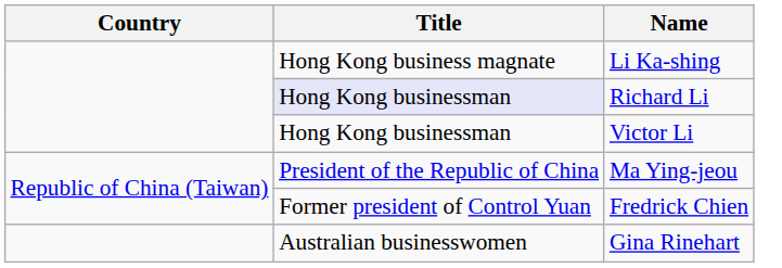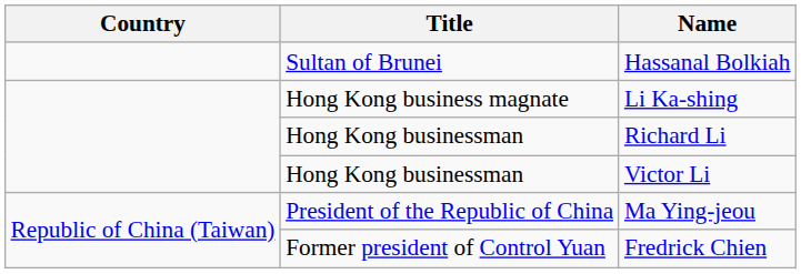+ row: Sultan of Brunei | Hassanal Bolkiah
Richard Li | Title: lavender background -> no background
- row: Australian businesswomen | Gina Rinehart
